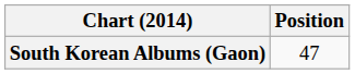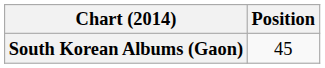South Korean Albums (Gaon) | Position: 47 -> 45
